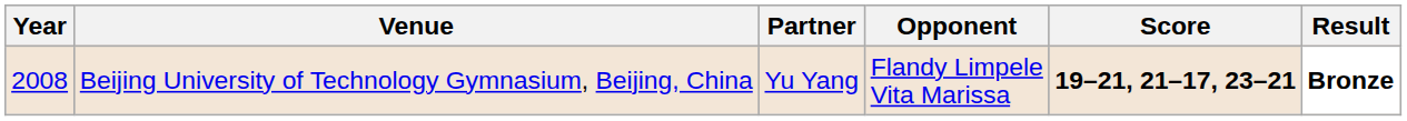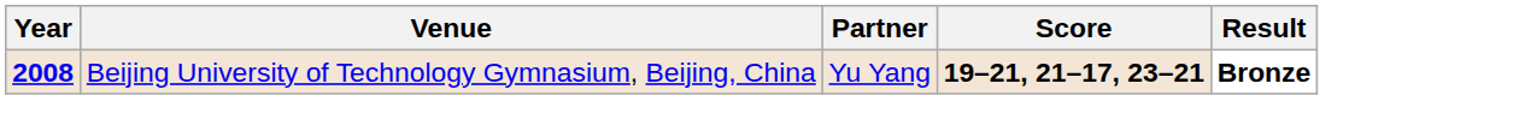- column: Opponent | Flandy Limpele Vita Marissa
Beijing University of Technology Gymnasium, Beijing, China | Year: normal -> bold
